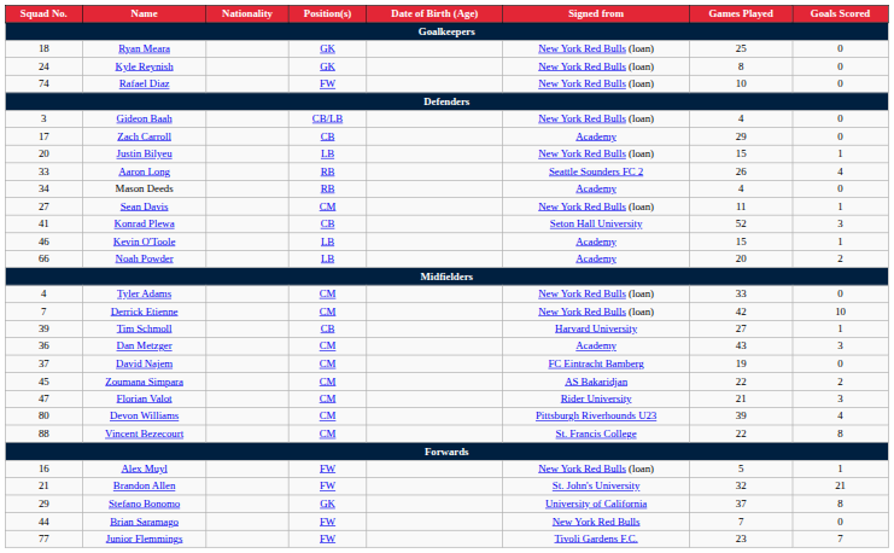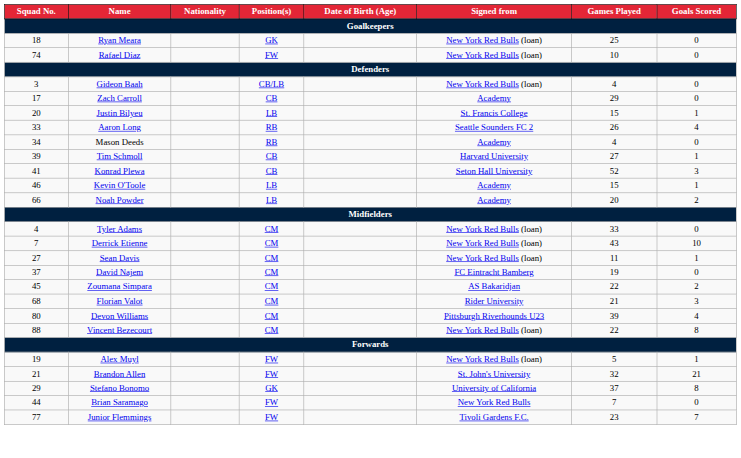- row: 24 | Kyle Reynish | GK | New York Red Bulls (loan) | 8 | 0
Justin Bilyeu | Signed from: New York Red Bulls (loan) -> St. Francis College
rows swapped: Tim Schmoll <-> Sean Davis
Derrick Etienne | Games Played: 42 -> 43
- row: 36 | Dan Metzger | CM | Academy | 43 | 3
Florian Valot | Squad No.: 47 -> 68
Vincent Bezecourt | Signed from: St. Francis College -> New York Red Bulls (loan)
Alex Muyl | Squad No.: 16 -> 19
